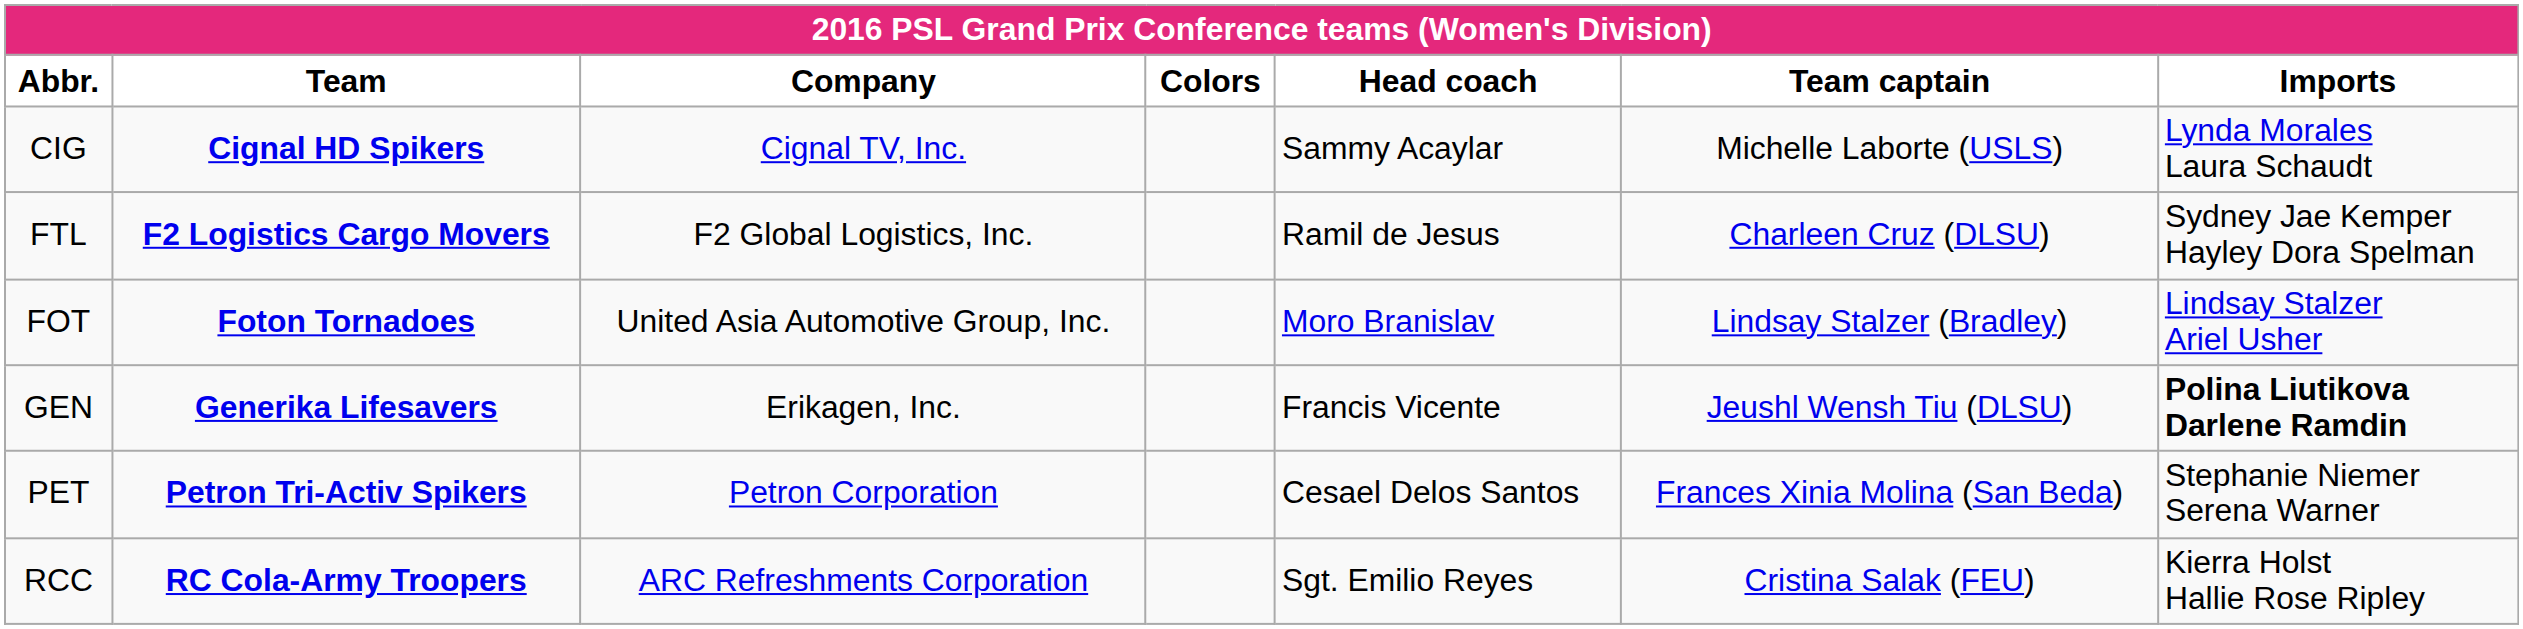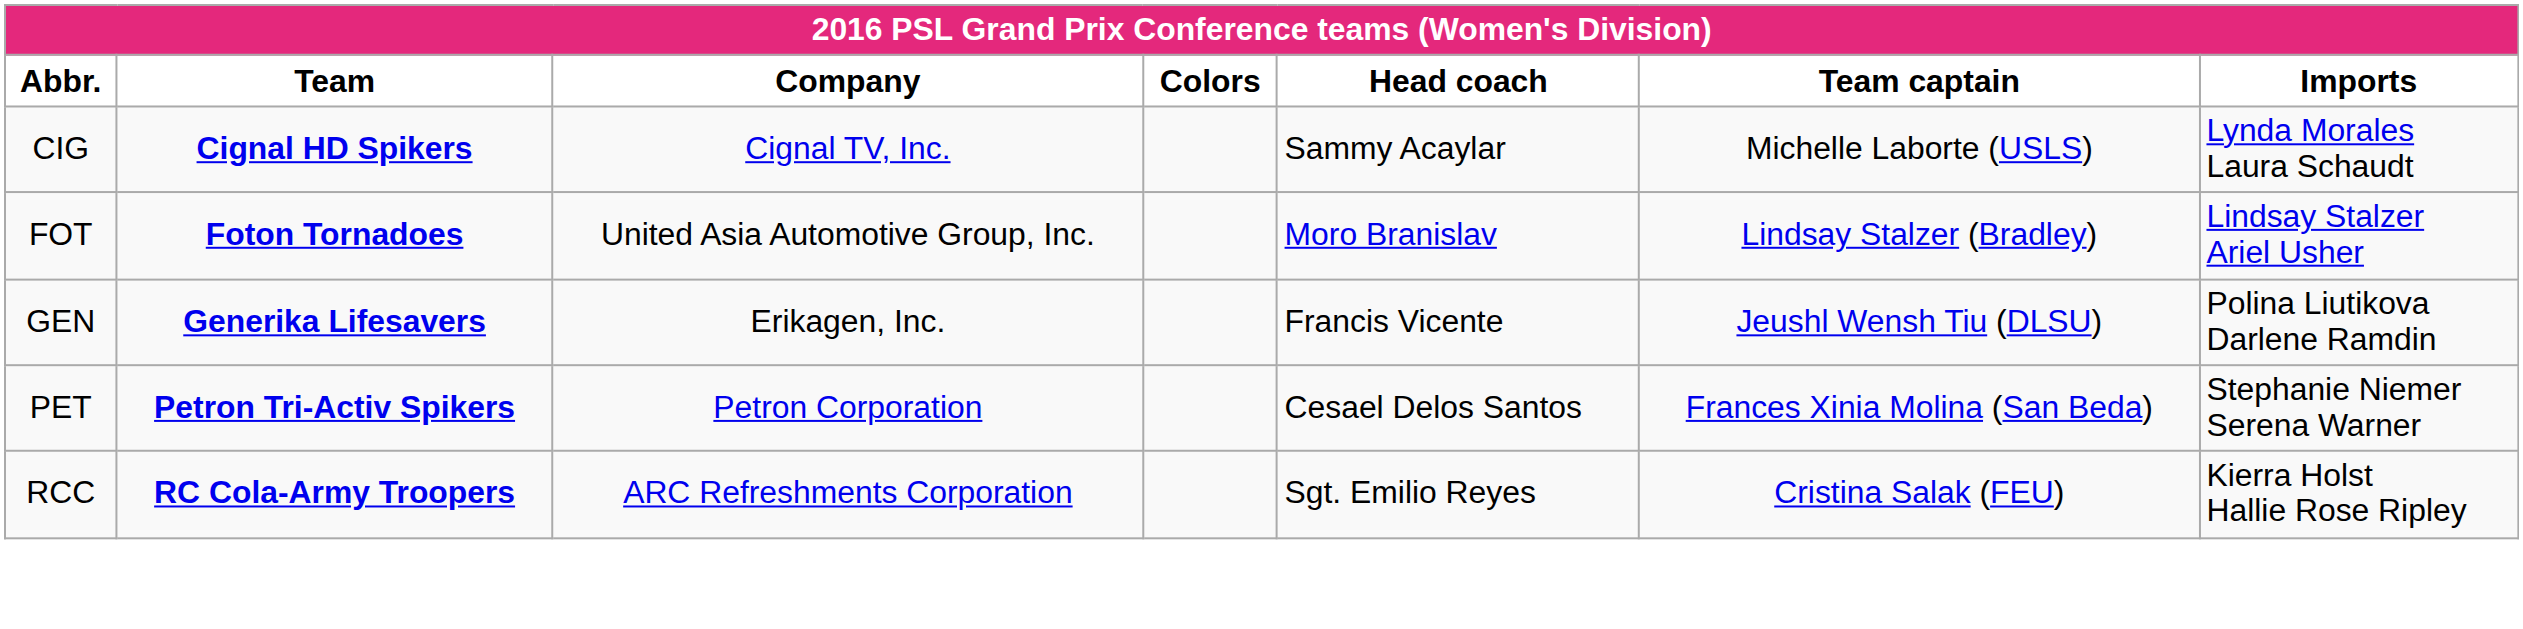- row: FTL | F2 Logistics Cargo Movers | F2 Global Logistics, Inc. | Ramil de Jesus | Charleen Cruz (DLSU) | Sydney Jae Kemper Hayley Dora Spelman
GEN | Imports: bold -> normal
